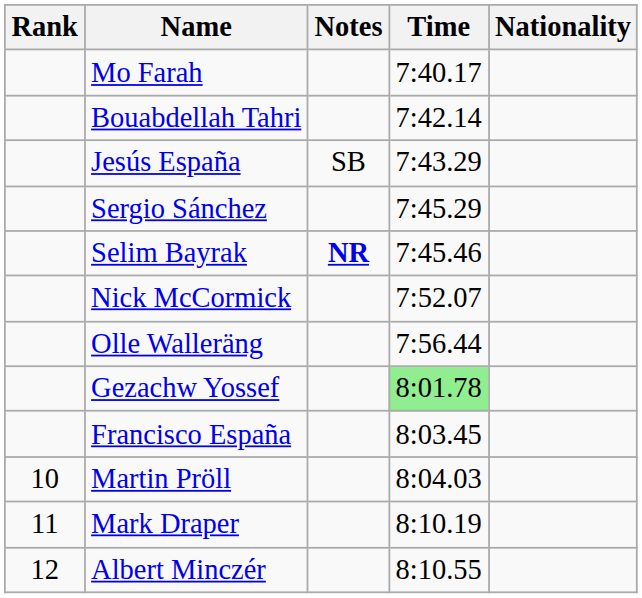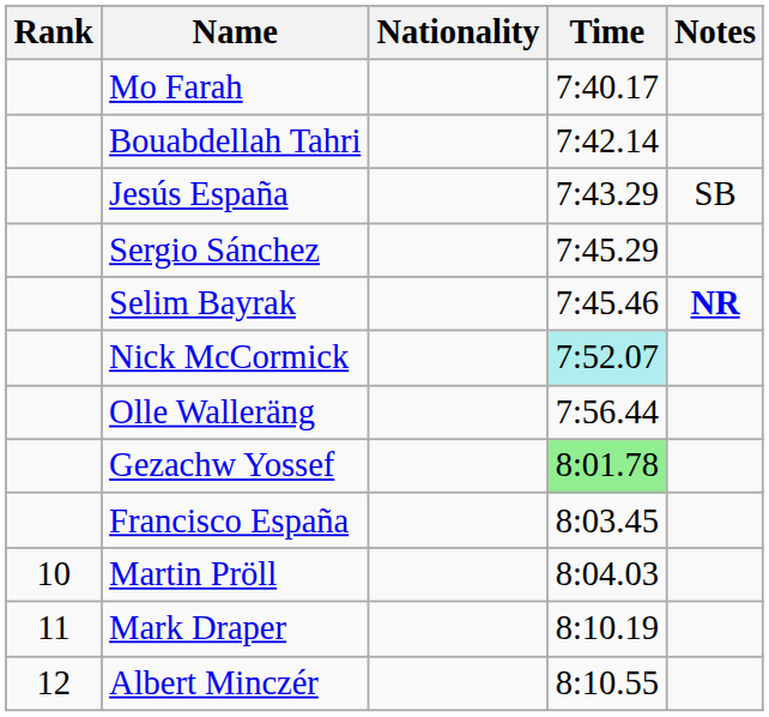columns swapped: Nationality <-> Notes
Nick McCormick | Time: no background -> paleturquoise background
